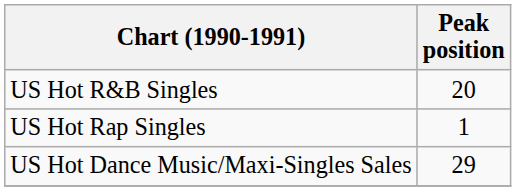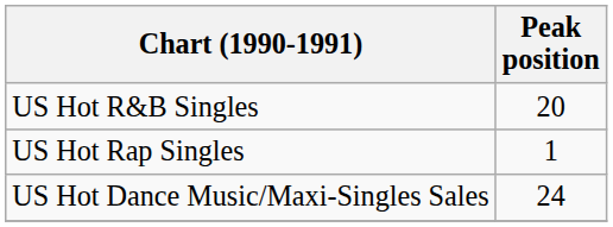US Hot Dance Music/Maxi-Singles Sales | Peak position: 29 -> 24
